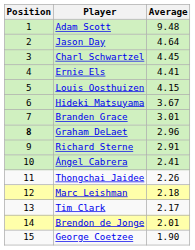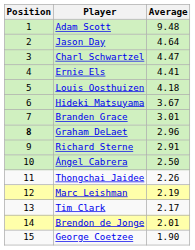Charl Schwartzel | Average: 4.45 -> 4.47
Louis Oosthuizen | Average: 4.15 -> 4.18
Ángel Cabrera | Average: 2.41 -> 2.50
Marc Leishman | Average: 2.18 -> 2.19
